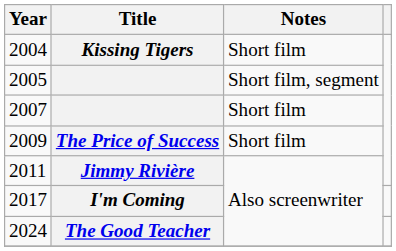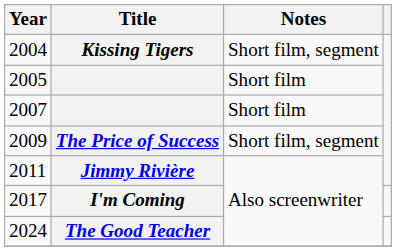2004 | Notes: Short film -> Short film, segment
2005 | Notes: Short film, segment -> Short film
2009 | Notes: Short film -> Short film, segment
